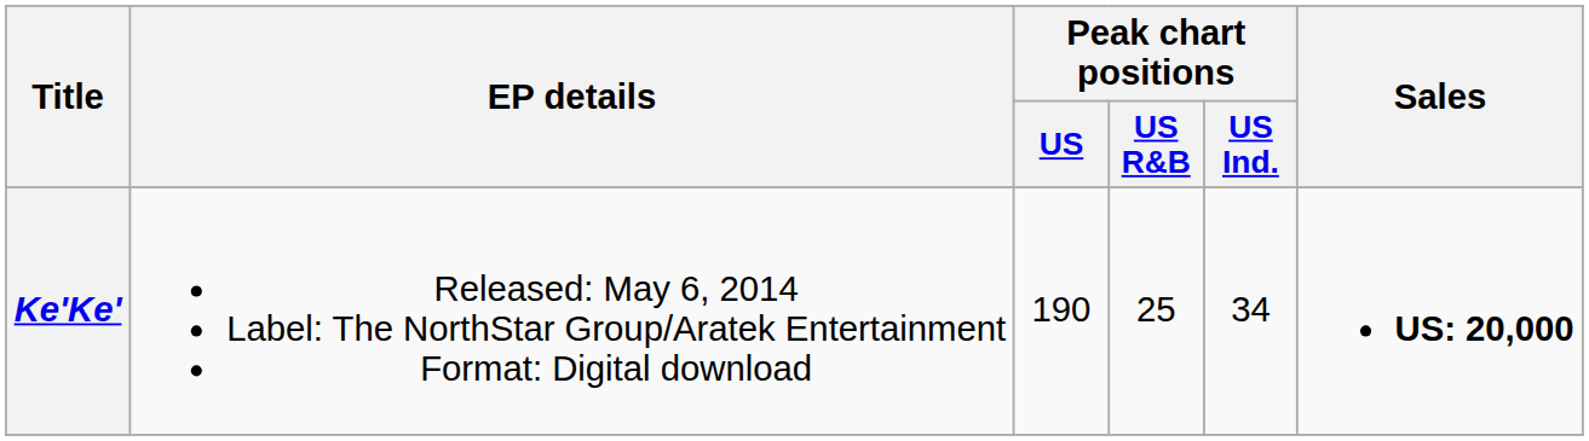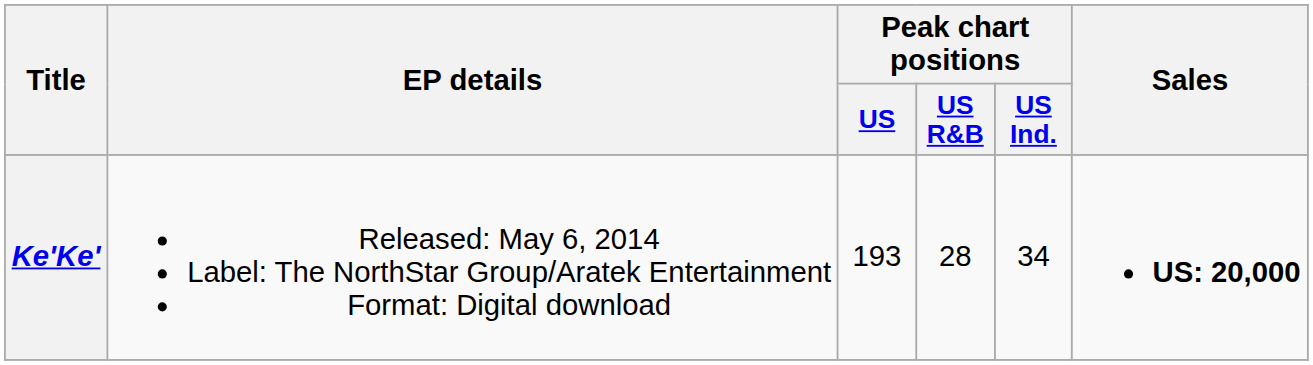Ke'Ke' | Peak chart positions / US: 190 -> 193
Ke'Ke' | Peak chart positions / US R&B: 25 -> 28
